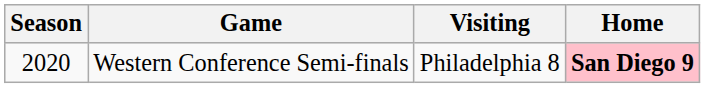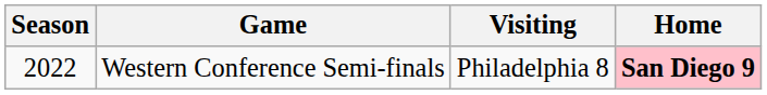Western Conference Semi-finals | Season: 2020 -> 2022
